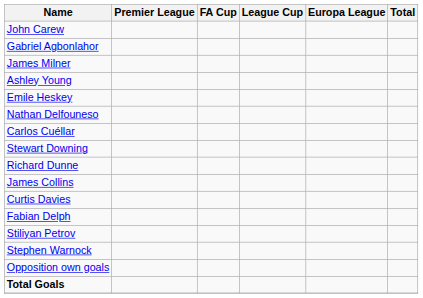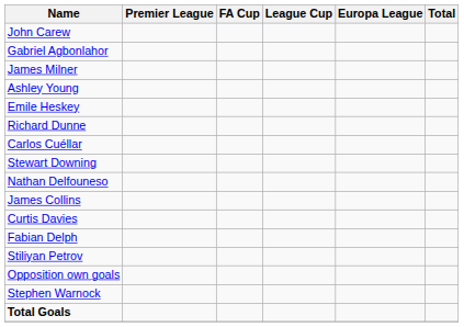rows swapped: Richard Dunne <-> Nathan Delfouneso
rows swapped: Stephen Warnock <-> Opposition own goals
